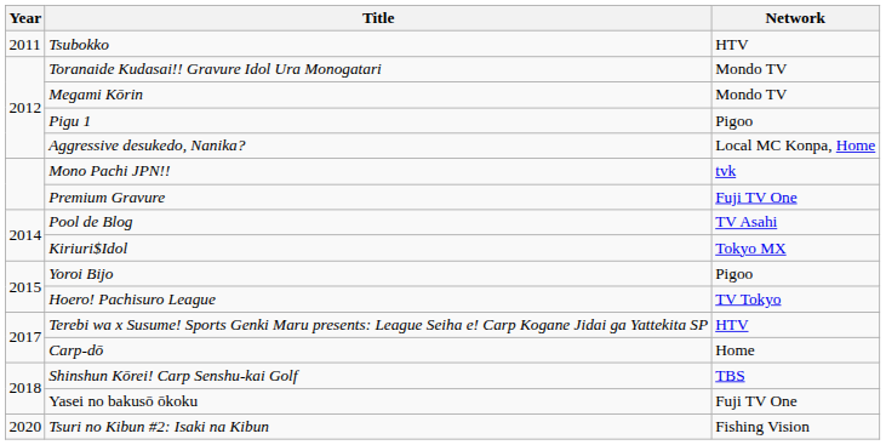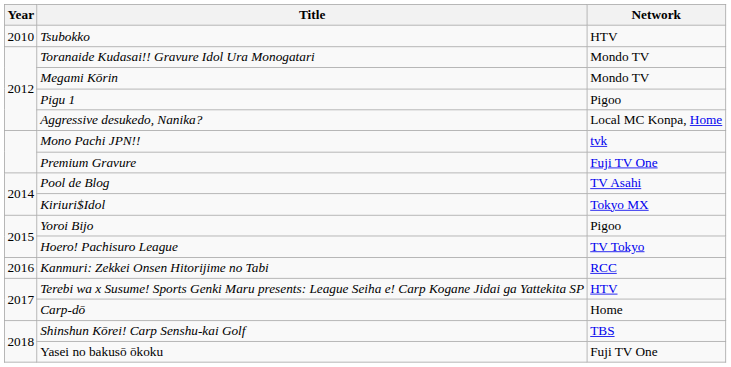Tsubokko | Year: 2011 -> 2010
+ row: 2016 | Kanmuri: Zekkei Onsen Hitorijime no Tabi | RCC
- row: 2020 | Tsuri no Kibun #2: Isaki na Kibun | Fishing Vision
